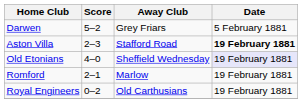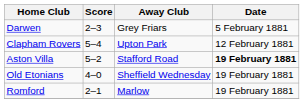Darwen | Score: 5–2 -> 2–3
+ row: Clapham Rovers | 5–4 | Upton Park | 12 February 1881
Aston Villa | Score: 2–3 -> 5–2
Old Etonians | Date: lavender background -> no background
- row: Royal Engineers | 0–2 | Old Carthusians | 19 February 1881
